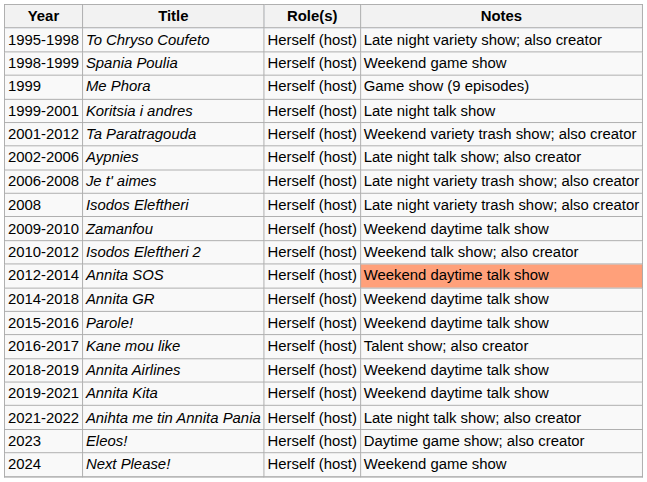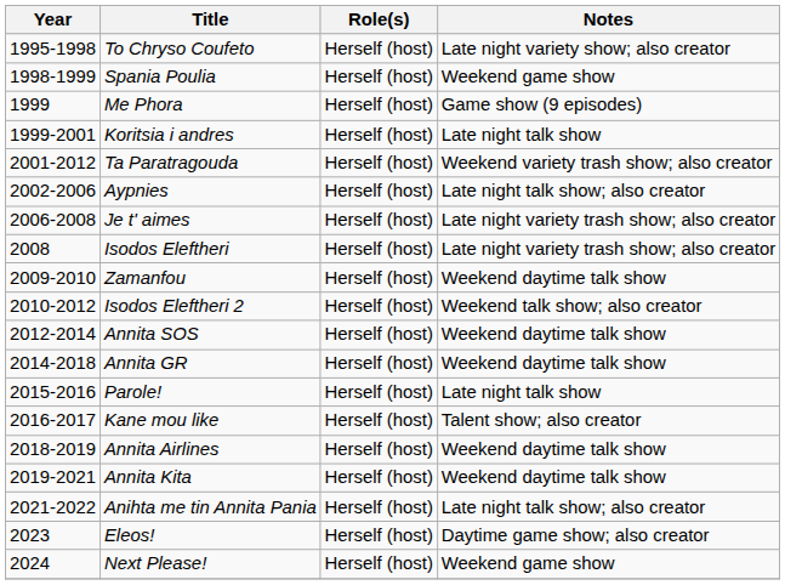Annita SOS | Notes: lightsalmon background -> no background
Parole! | Notes: Weekend daytime talk show -> Late night talk show
